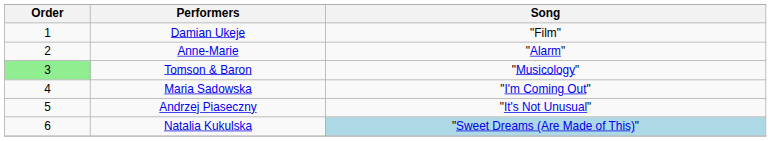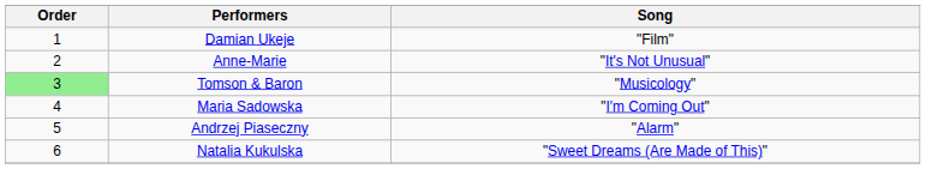Anne-Marie | Song: "Alarm" -> "It's Not Unusual"
Andrzej Piaseczny | Song: "It's Not Unusual" -> "Alarm"
Natalia Kukulska | Song: lightblue background -> no background
